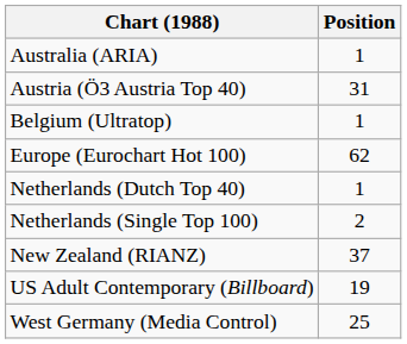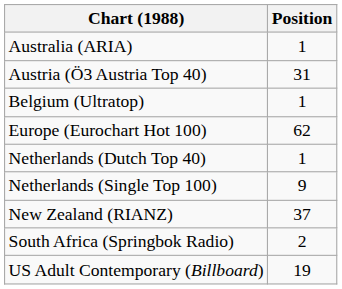Netherlands (Single Top 100) | Position: 2 -> 9
+ row: South Africa (Springbok Radio) | 2
- row: West Germany (Media Control) | 25
